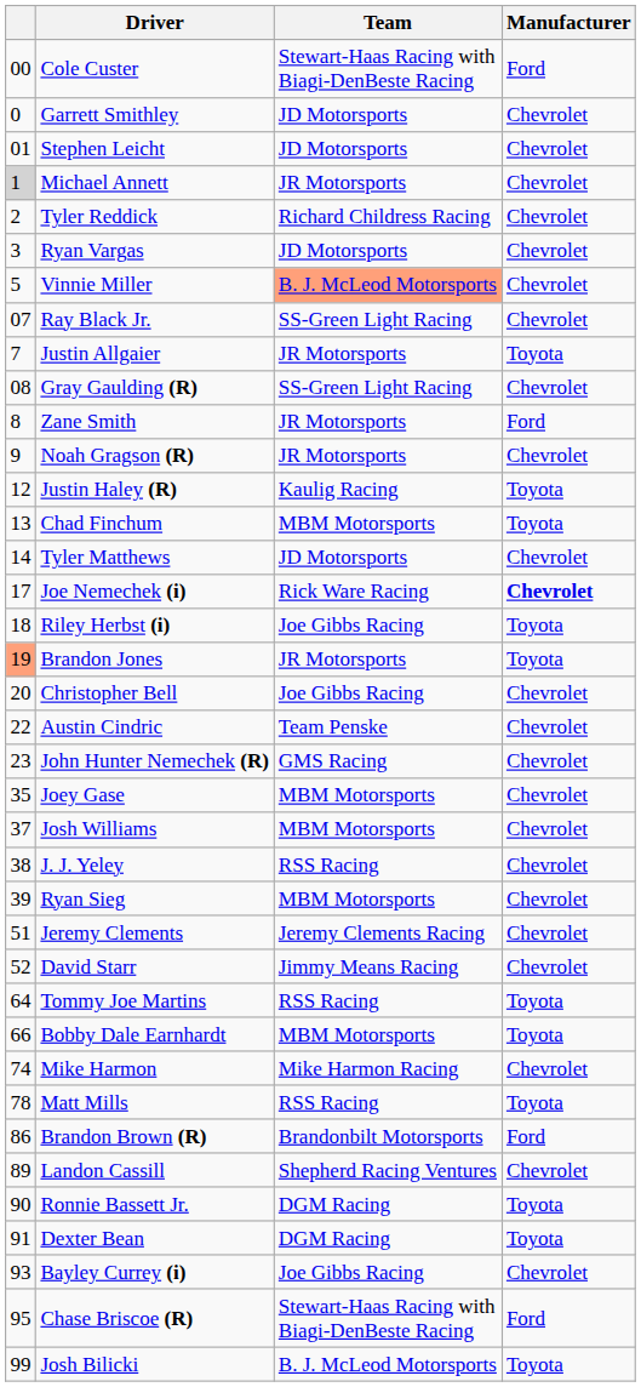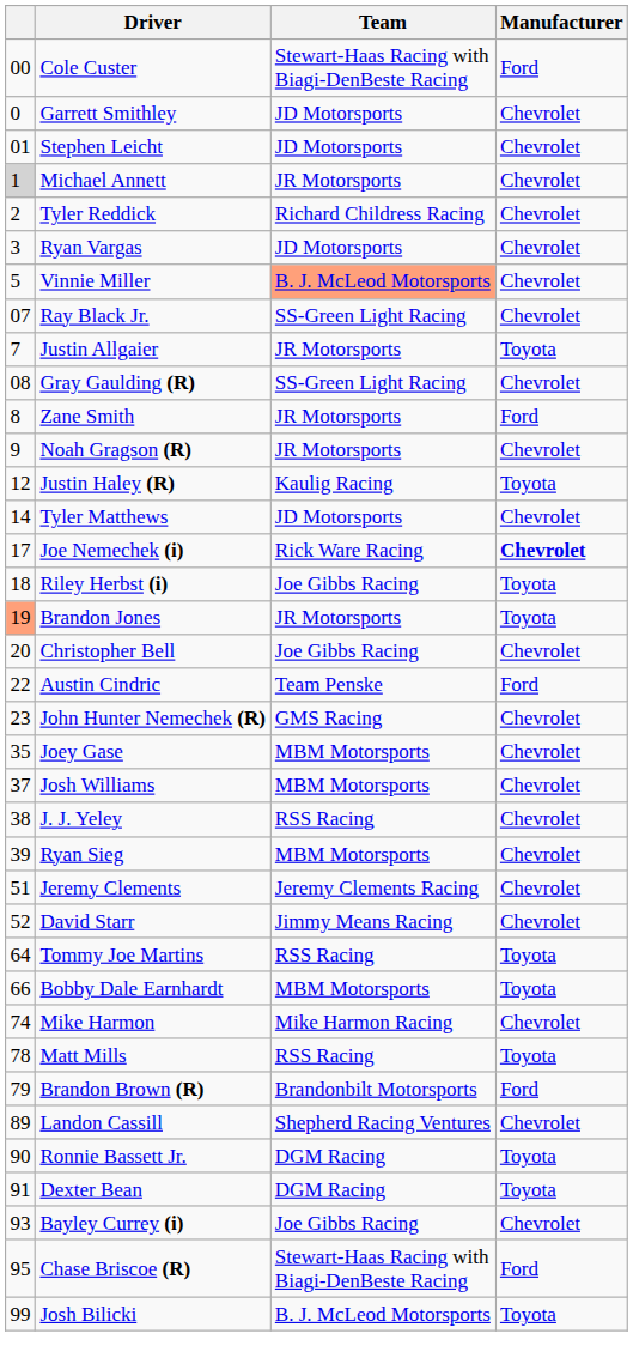- row: 13 | Chad Finchum | MBM Motorsports | Toyota
Austin Cindric | Manufacturer: Chevrolet -> Ford
Brandon Brown (R) | column 1: 86 -> 79
